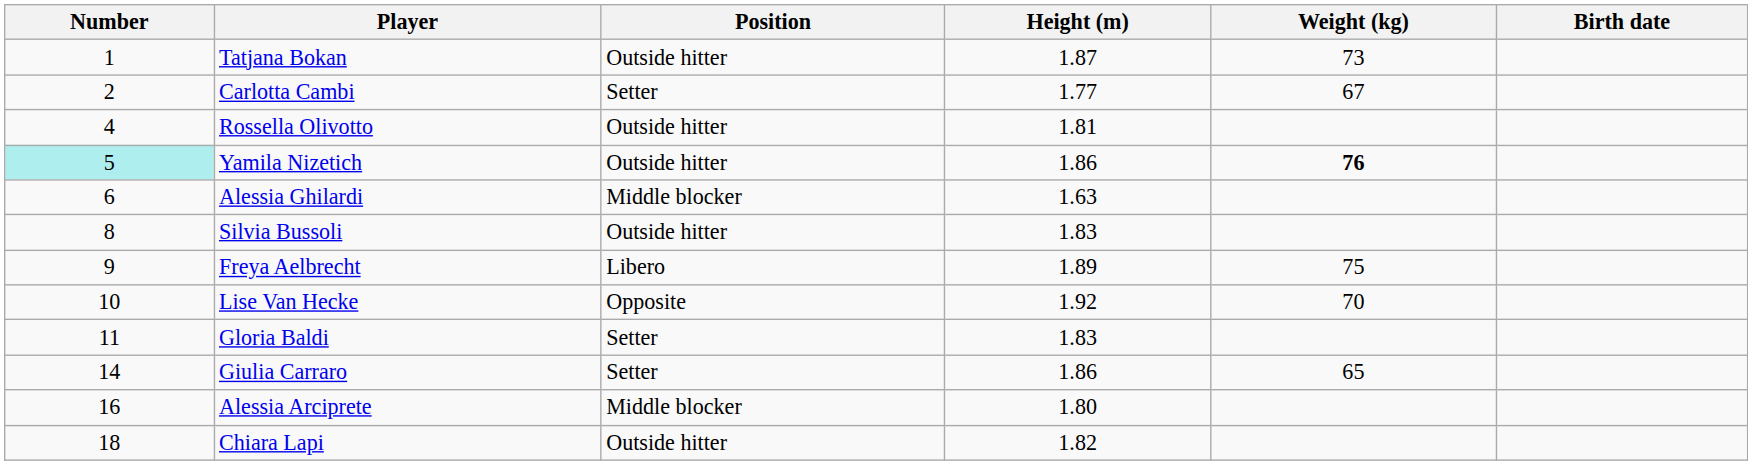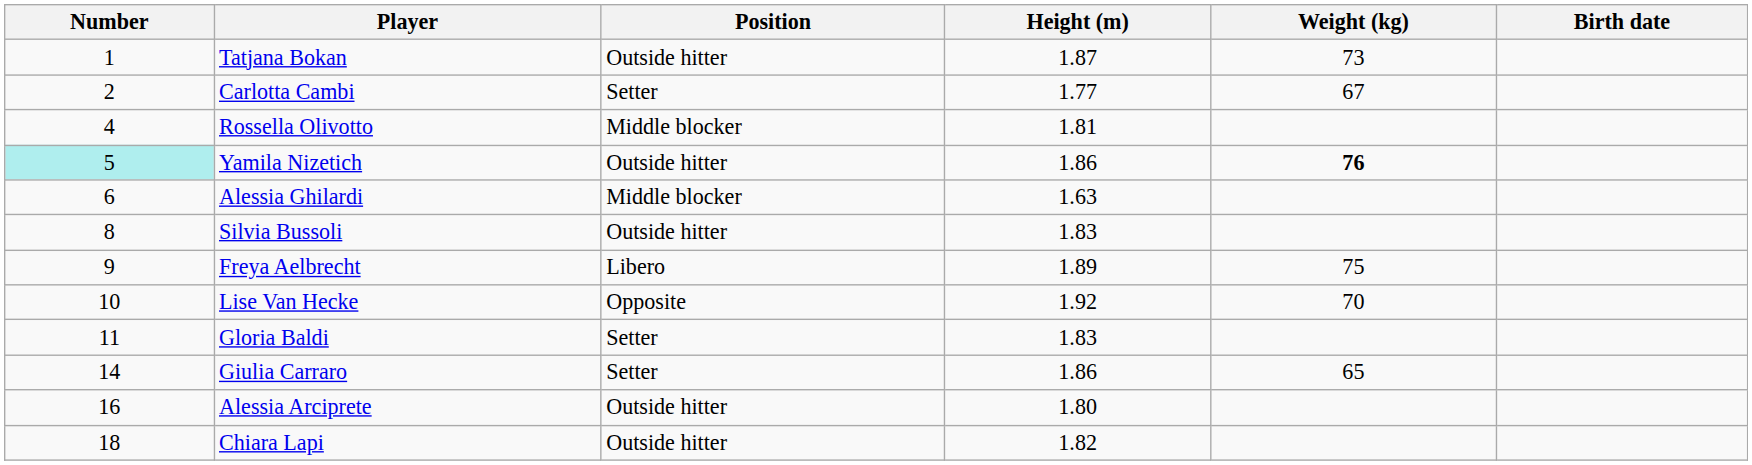Rossella Olivotto | Position: Outside hitter -> Middle blocker
Alessia Arciprete | Position: Middle blocker -> Outside hitter
